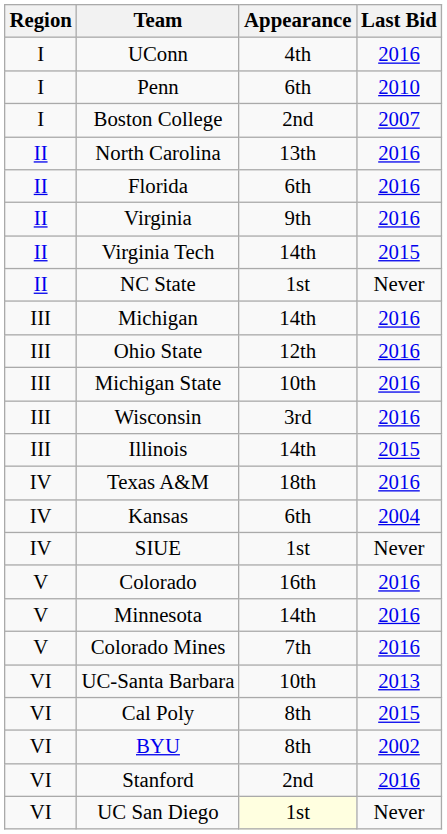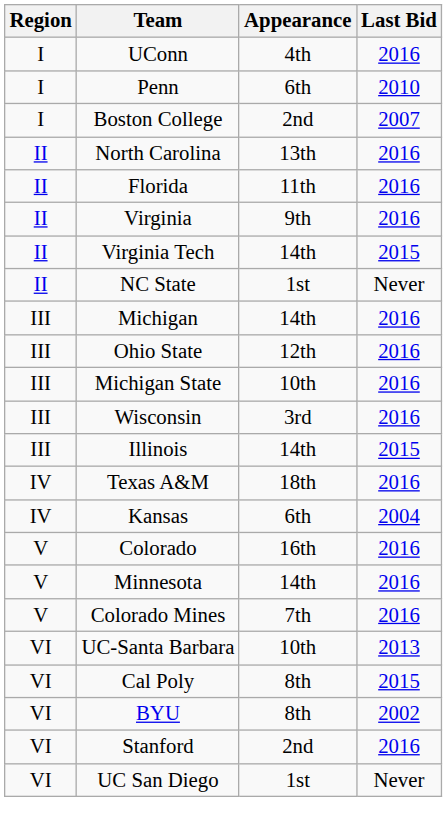Florida | Appearance: 6th -> 11th
- row: IV | SIUE | 1st | Never
UC San Diego | Appearance: lightyellow background -> no background
